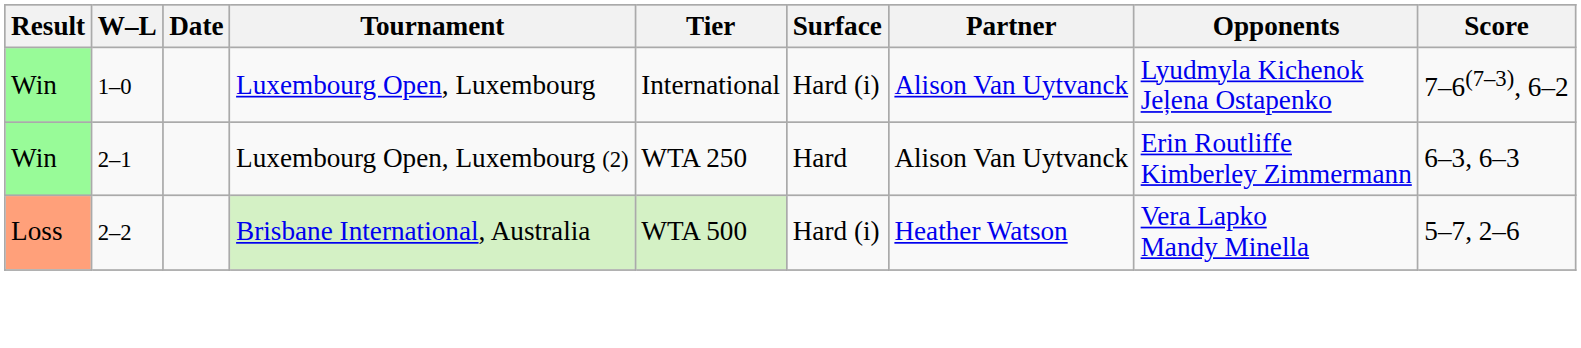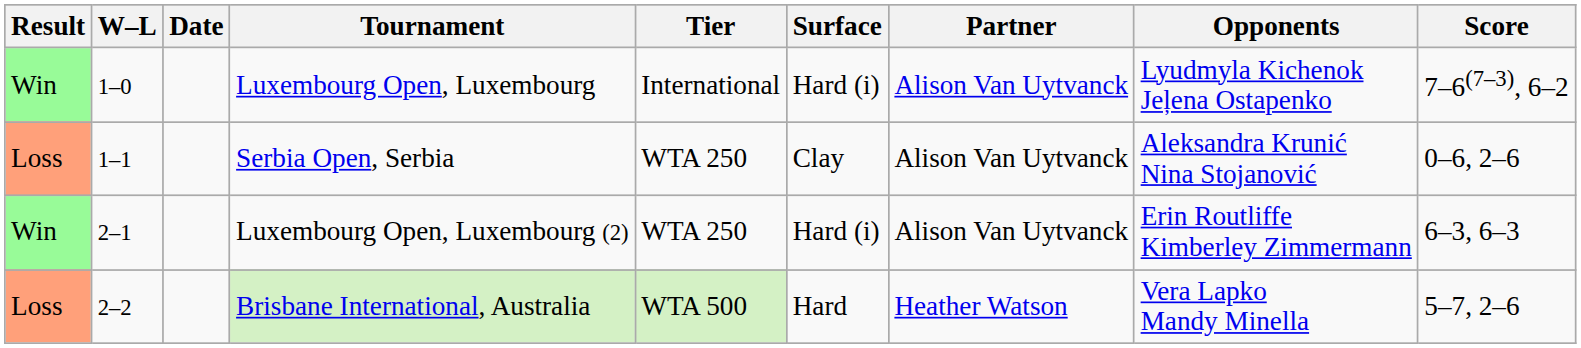+ row: Loss | 1–1 | Serbia Open, Serbia | WTA 250 | Clay | Alison Van Uytvanck | Aleksandra Krunić Nina Stojanović | 0–6, 2–6
Luxembourg Open, Luxembourg (2) | Surface: Hard -> Hard (i)
Brisbane International, Australia | Surface: Hard (i) -> Hard
